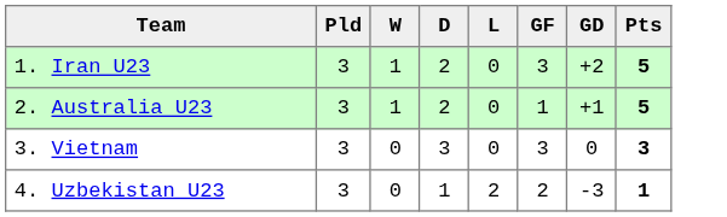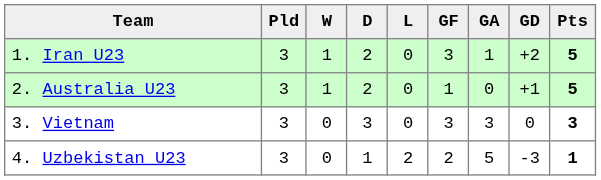+ column: GA | 1 | 0 | 3 | 5
